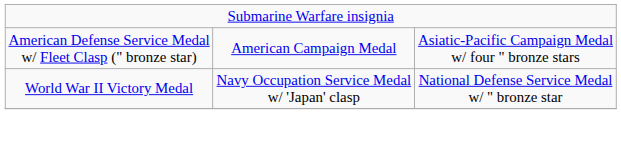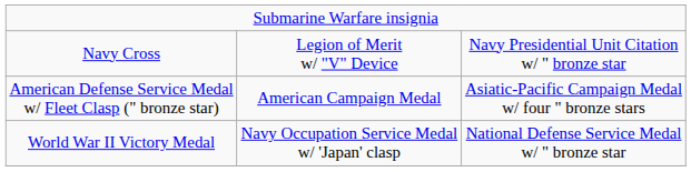+ row: Navy Cross | Legion of Merit w/ "V" Device | Navy Presidential Unit Citation w/ " bronze star
